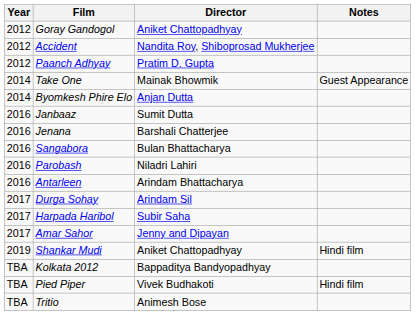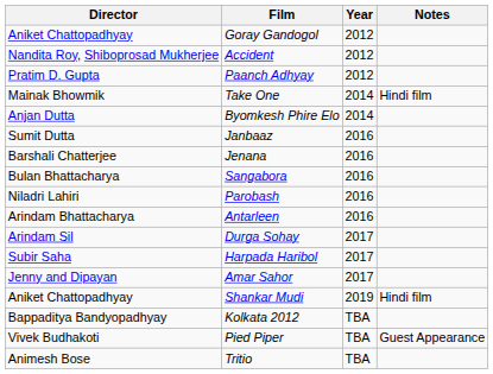columns swapped: Year <-> Director
Take One | Notes: Guest Appearance -> Hindi film
Pied Piper | Notes: Hindi film -> Guest Appearance
